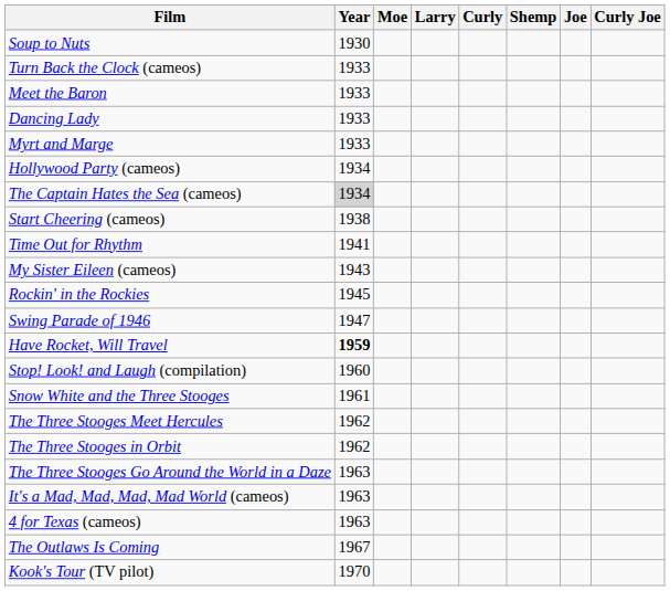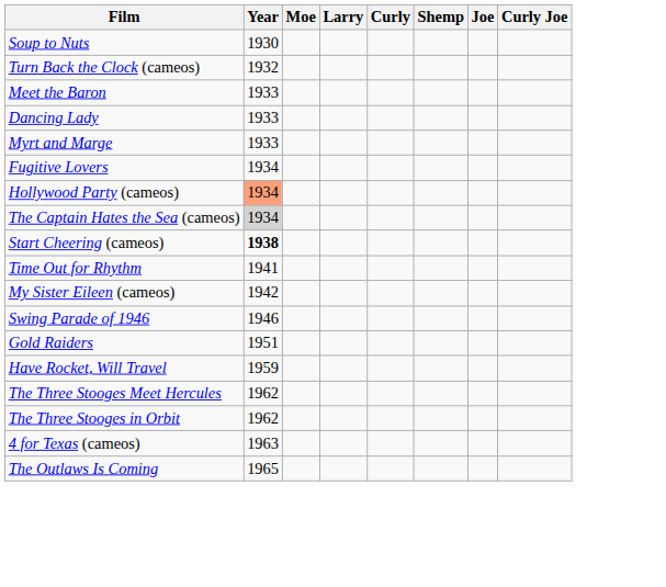Turn Back the Clock (cameos) | Year: 1933 -> 1932
+ row: Fugitive Lovers | 1934
Hollywood Party (cameos) | Year: no background -> lightsalmon background
Start Cheering (cameos) | Year: normal -> bold
My Sister Eileen (cameos) | Year: 1943 -> 1942
- row: Rockin' in the Rockies | 1945
Swing Parade of 1946 | Year: 1947 -> 1946
+ row: Gold Raiders | 1951
Have Rocket, Will Travel | Year: bold -> normal
- row: Stop! Look! and Laugh (compilation) | 1960
- row: Snow White and the Three Stooges | 1961
- row: The Three Stooges Go Around the World in a Daze | 1963
- row: It's a Mad, Mad, Mad, Mad World (cameos) | 1963
The Outlaws Is Coming | Year: 1967 -> 1965
- row: Kook's Tour (TV pilot) | 1970
